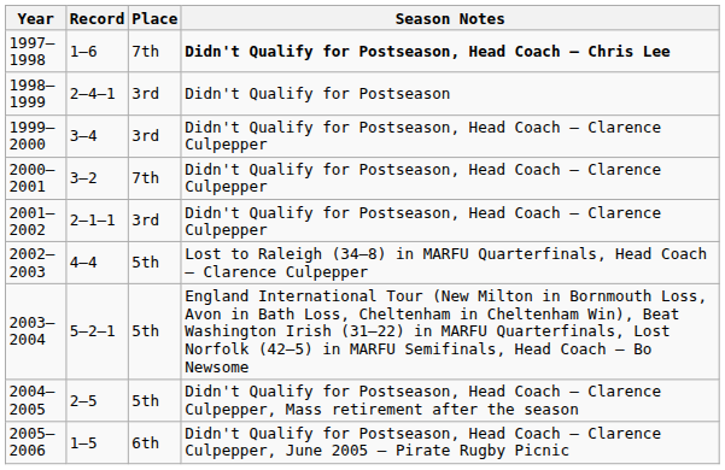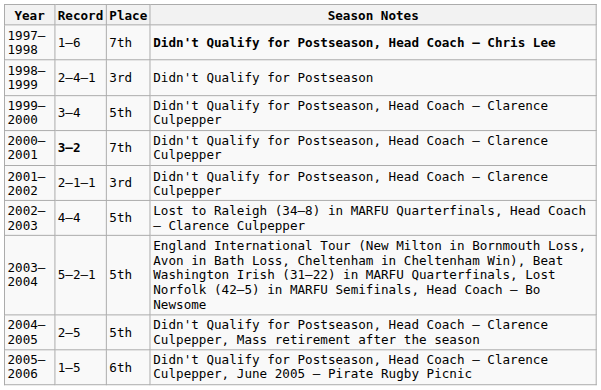1999–2000 | Place: 3rd -> 5th
2000–2001 | Record: normal -> bold
